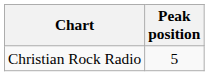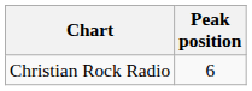Christian Rock Radio | Peak position: 5 -> 6
